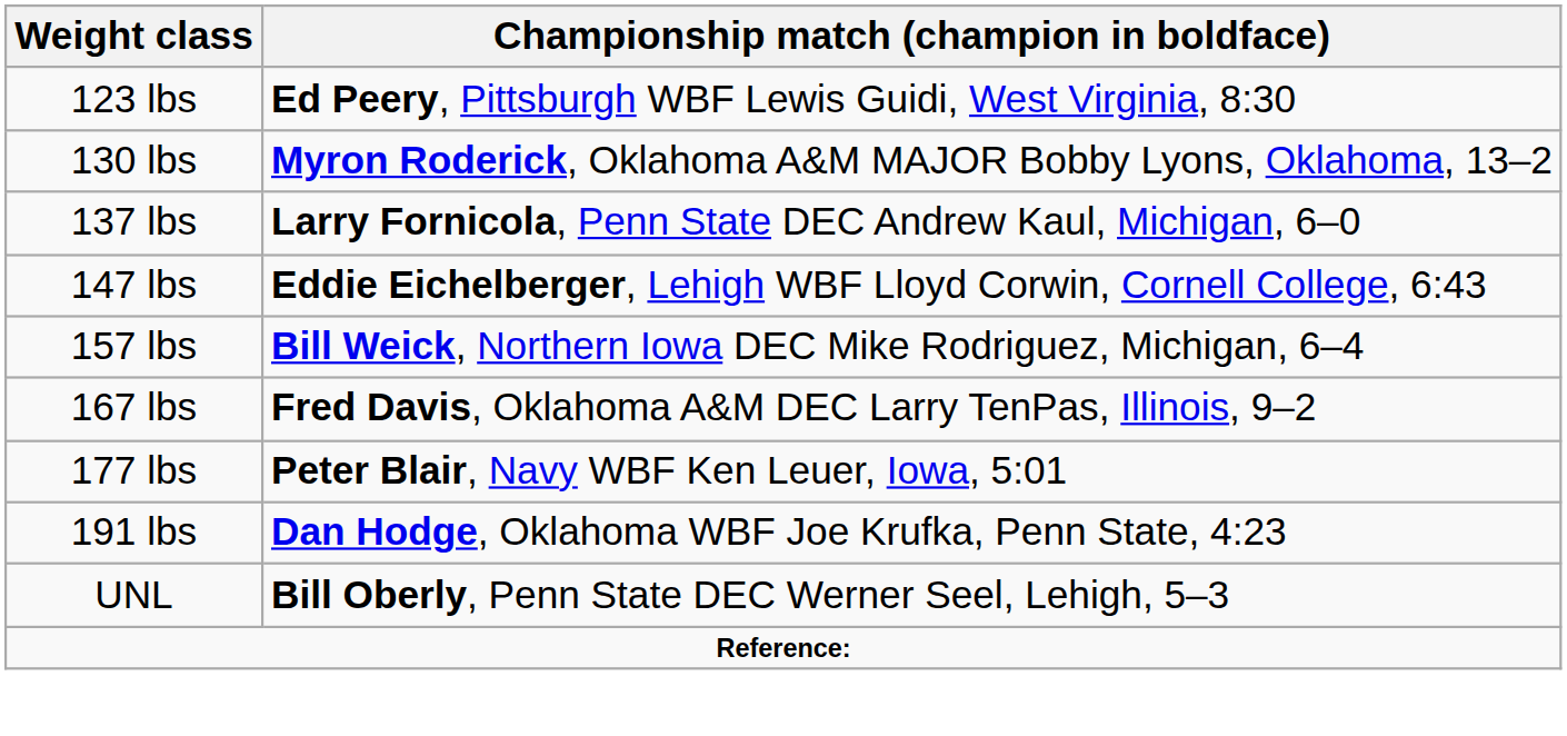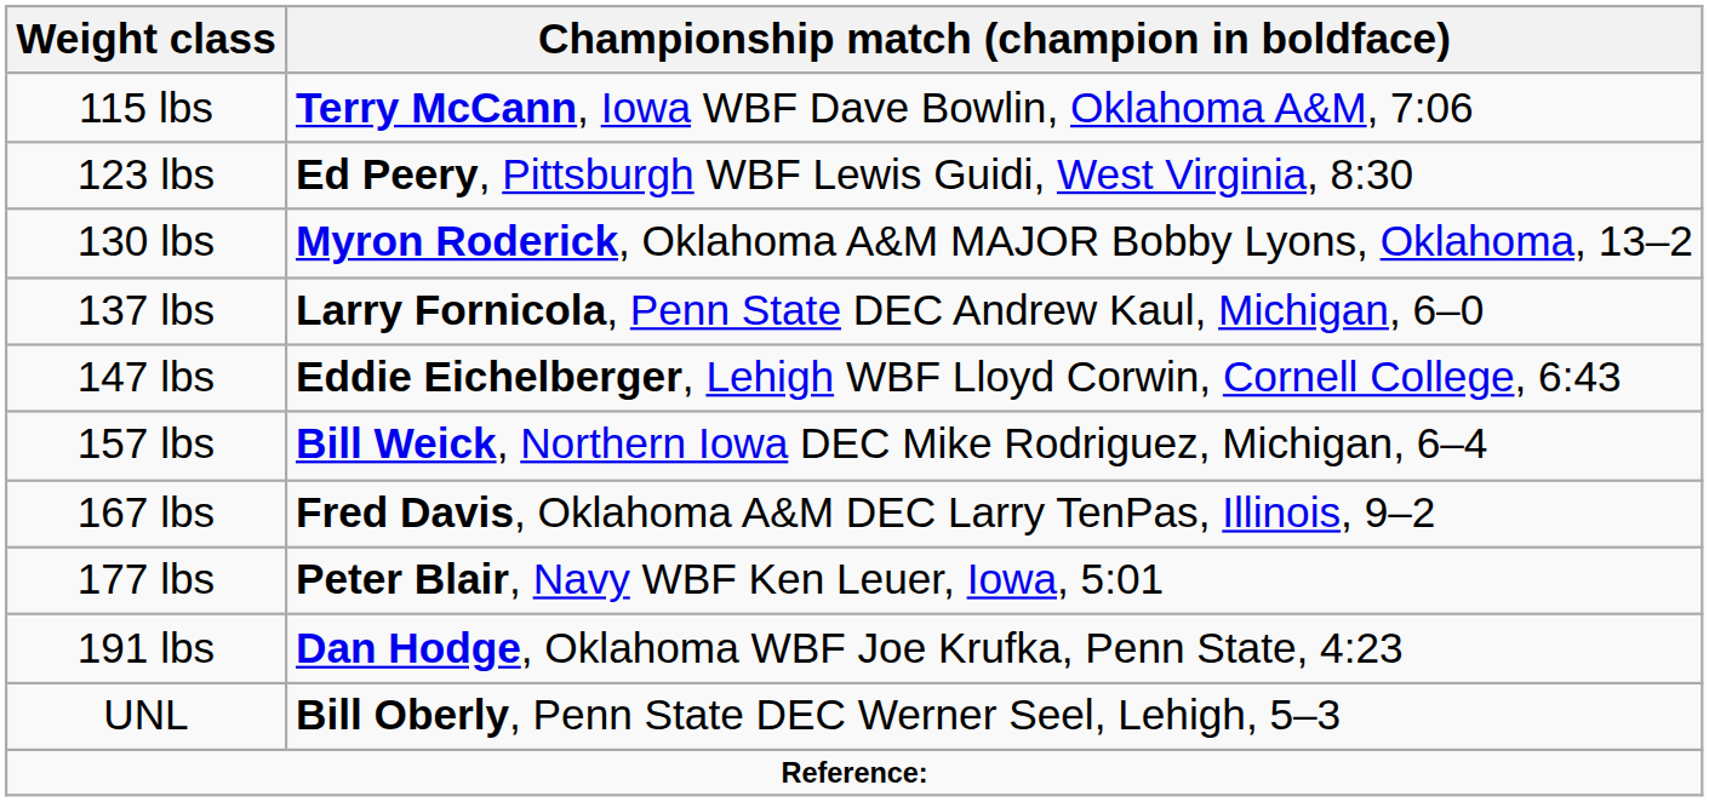+ row: 115 lbs | Terry McCann, Iowa WBF Dave Bowlin, Oklahoma A&M, 7:06
